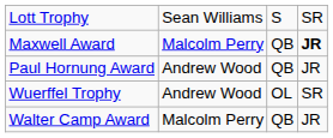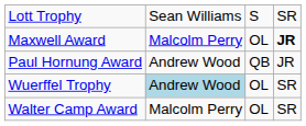Maxwell Award | column 3: QB -> OL
Wuerffel Trophy | column 2: no background -> lightblue background
Walter Camp Award | column 3: QB -> OL
Walter Camp Award | column 4: JR -> SR
